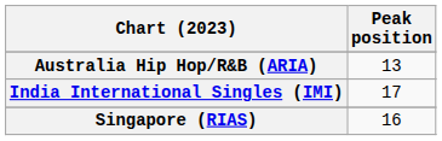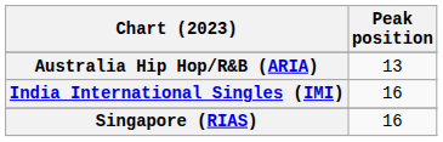India International Singles (IMI) | Peak position: 17 -> 16
